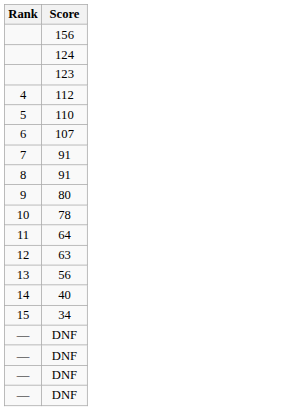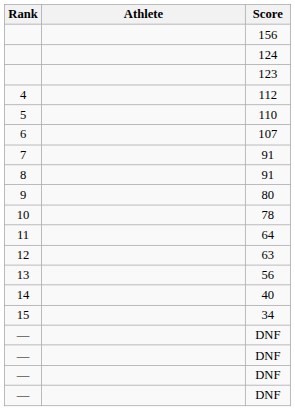+ column: Athlete
